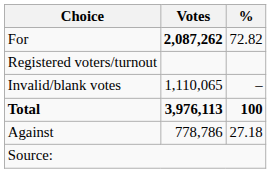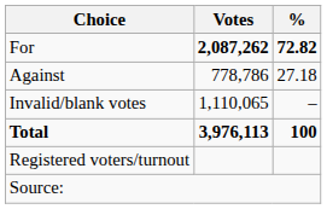For | %: normal -> bold
rows swapped: Against <-> Registered voters/turnout
